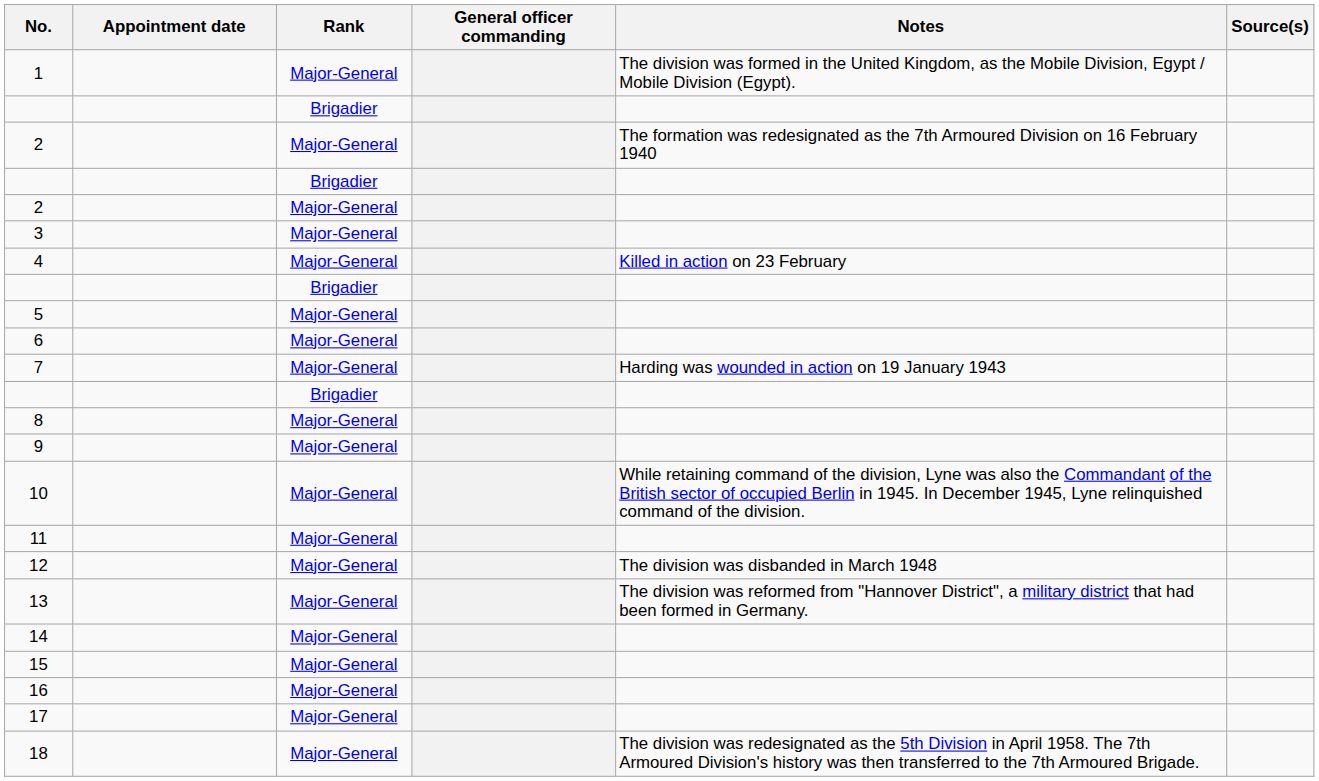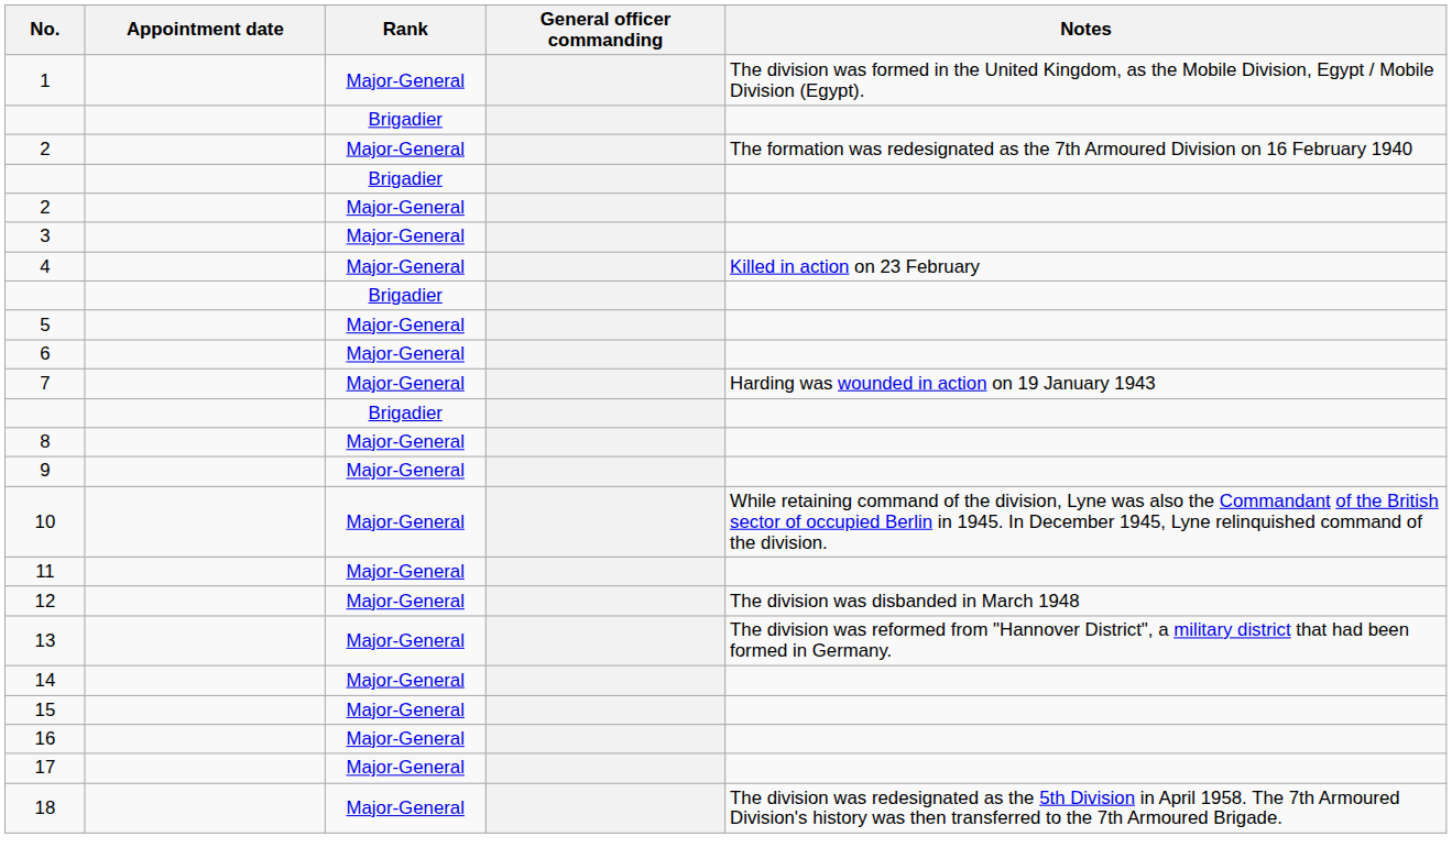- column: Source(s)
